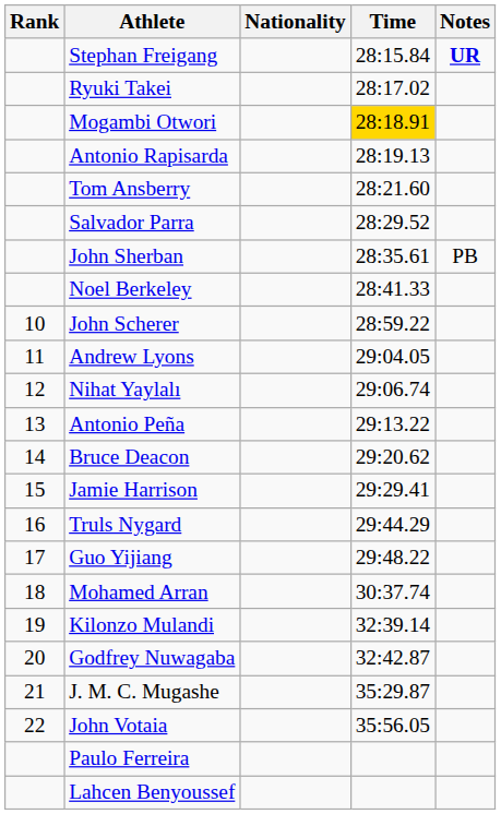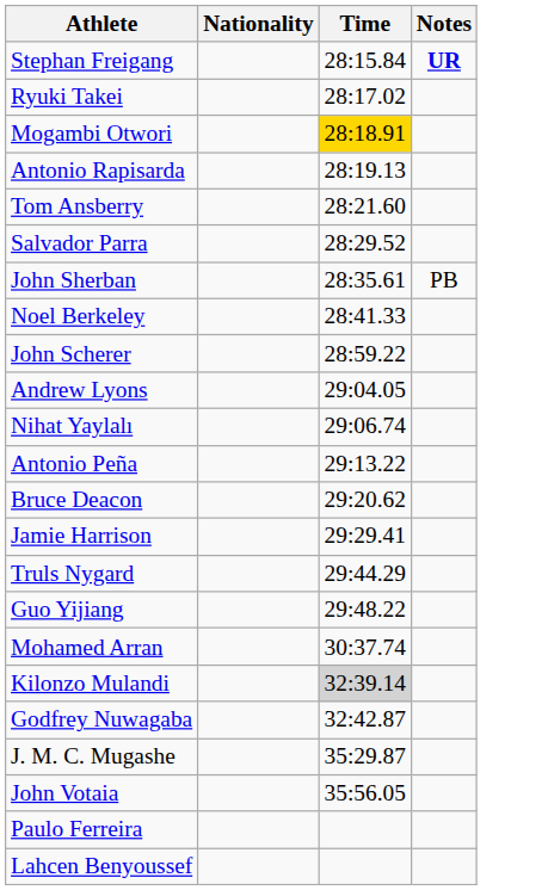- column: Rank | 10 | 11 | 12 | 13 | 14 | 15 | 16 | 17 | 18 | 19 | 20 | 21 | 22
Kilonzo Mulandi | Time: no background -> lightgrey background
